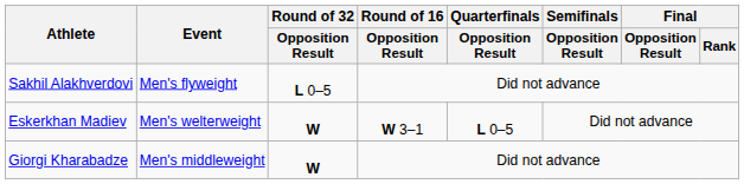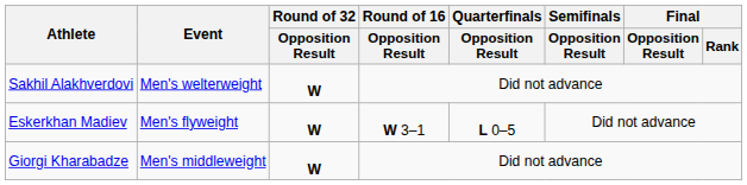Sakhil Alakhverdovi | Event: Men's flyweight -> Men's welterweight
Sakhil Alakhverdovi | Round of 32 / Opposition Result: L 0–5 -> W
Eskerkhan Madiev | Event: Men's welterweight -> Men's flyweight
